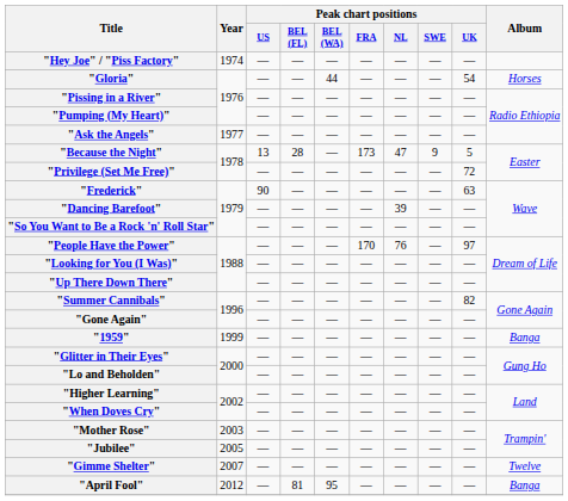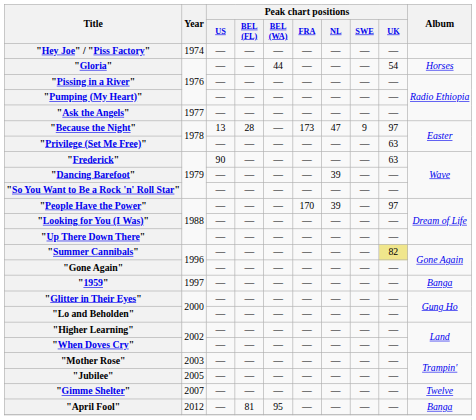"Because the Night" | Peak chart positions / UK: 5 -> 97
"Privilege (Set Me Free)" | Peak chart positions / UK: 72 -> 63
"People Have the Power" | Peak chart positions / NL: 76 -> 39
"Summer Cannibals" | Peak chart positions / UK: no background -> khaki background
"1959" | Year: 1999 -> 1997
